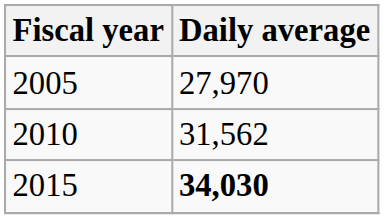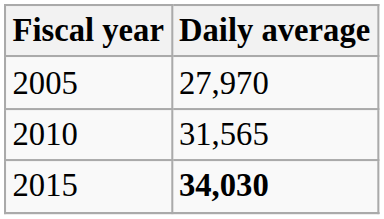2010 | Daily average: 31,562 -> 31,565
